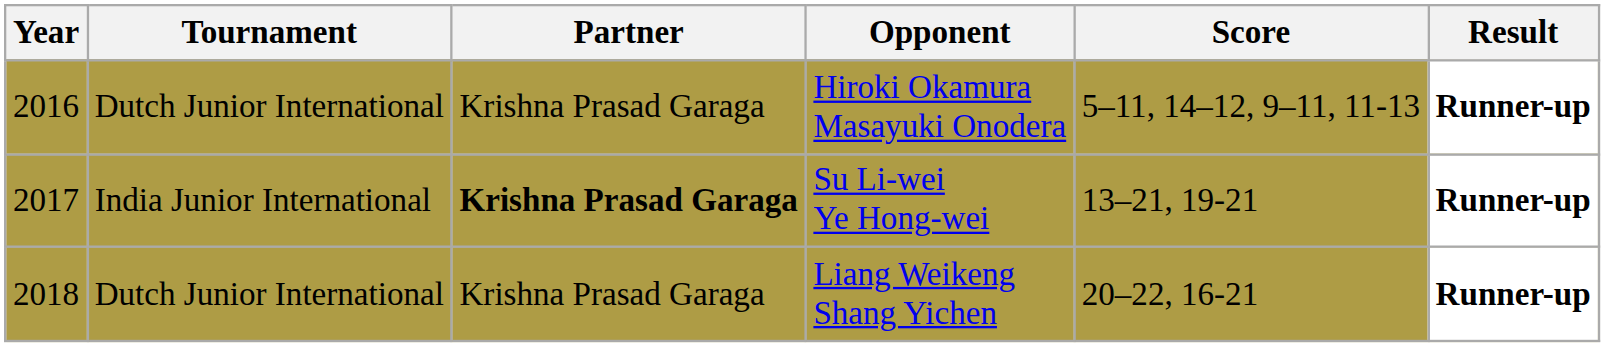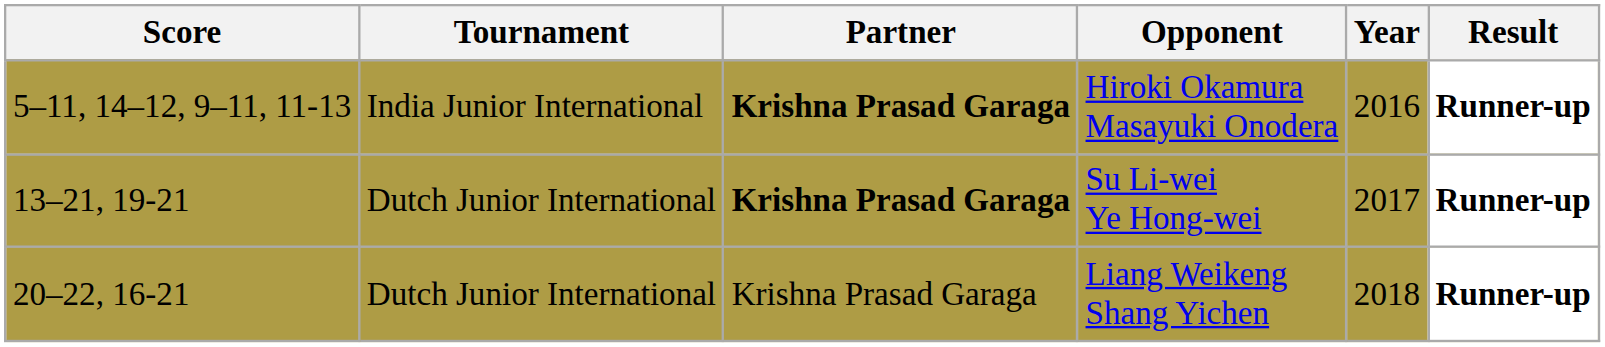columns swapped: Year <-> Score
Hiroki Okamura Masayuki Onodera | Tournament: Dutch Junior International -> India Junior International
Hiroki Okamura Masayuki Onodera | Partner: normal -> bold
Su Li-wei Ye Hong-wei | Tournament: India Junior International -> Dutch Junior International
